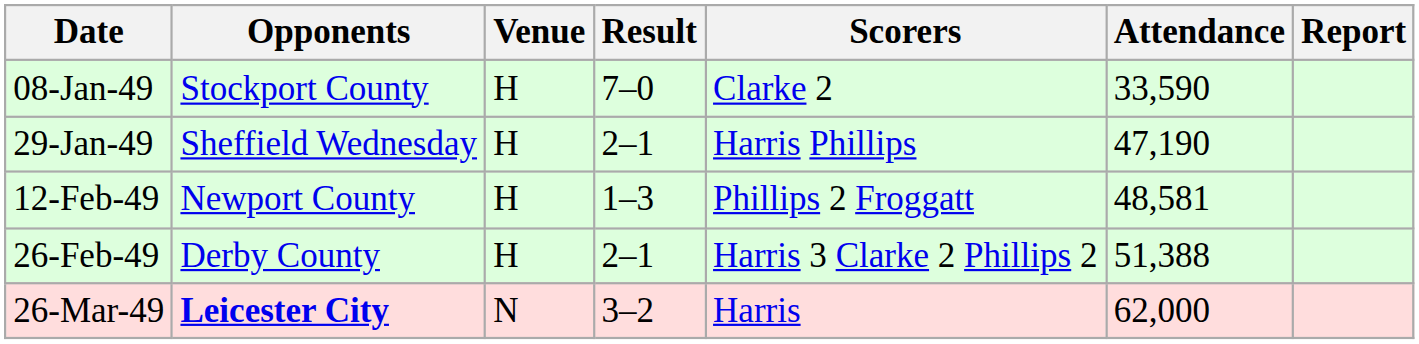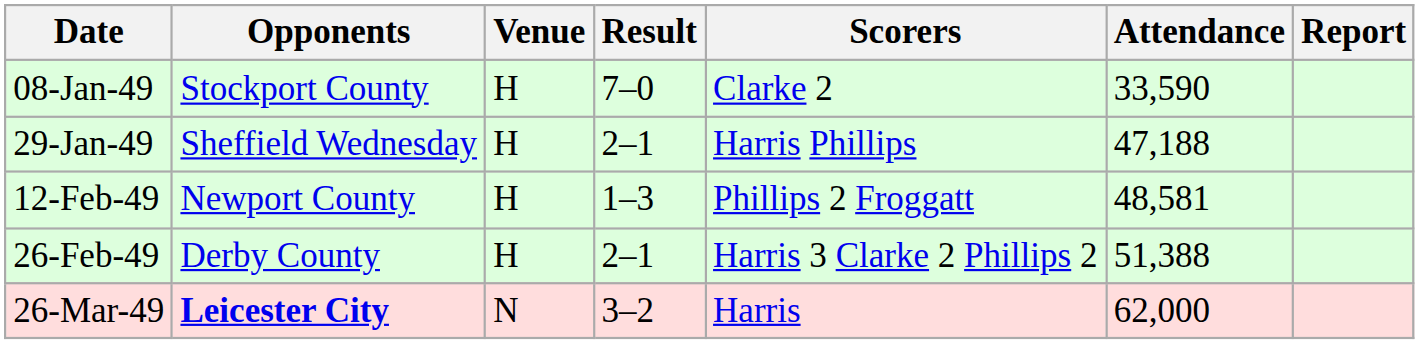29-Jan-49 | Attendance: 47,190 -> 47,188
